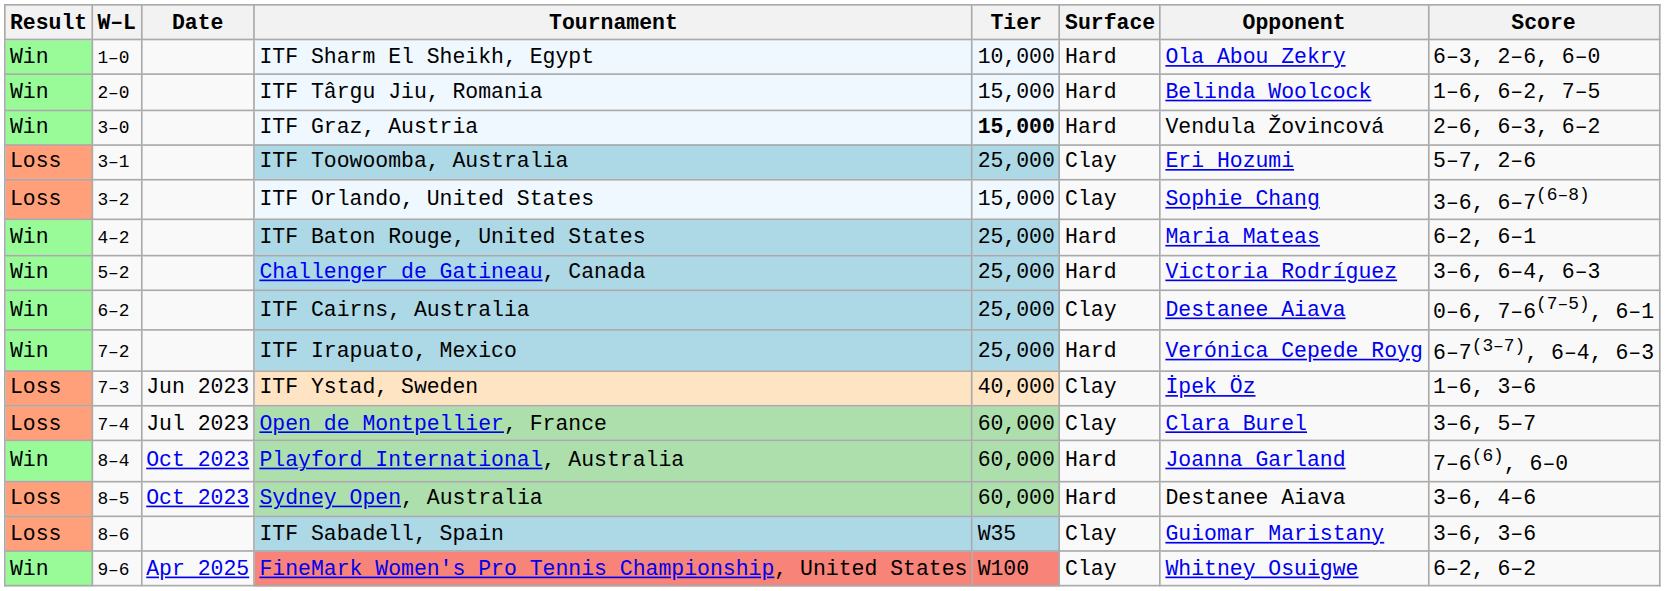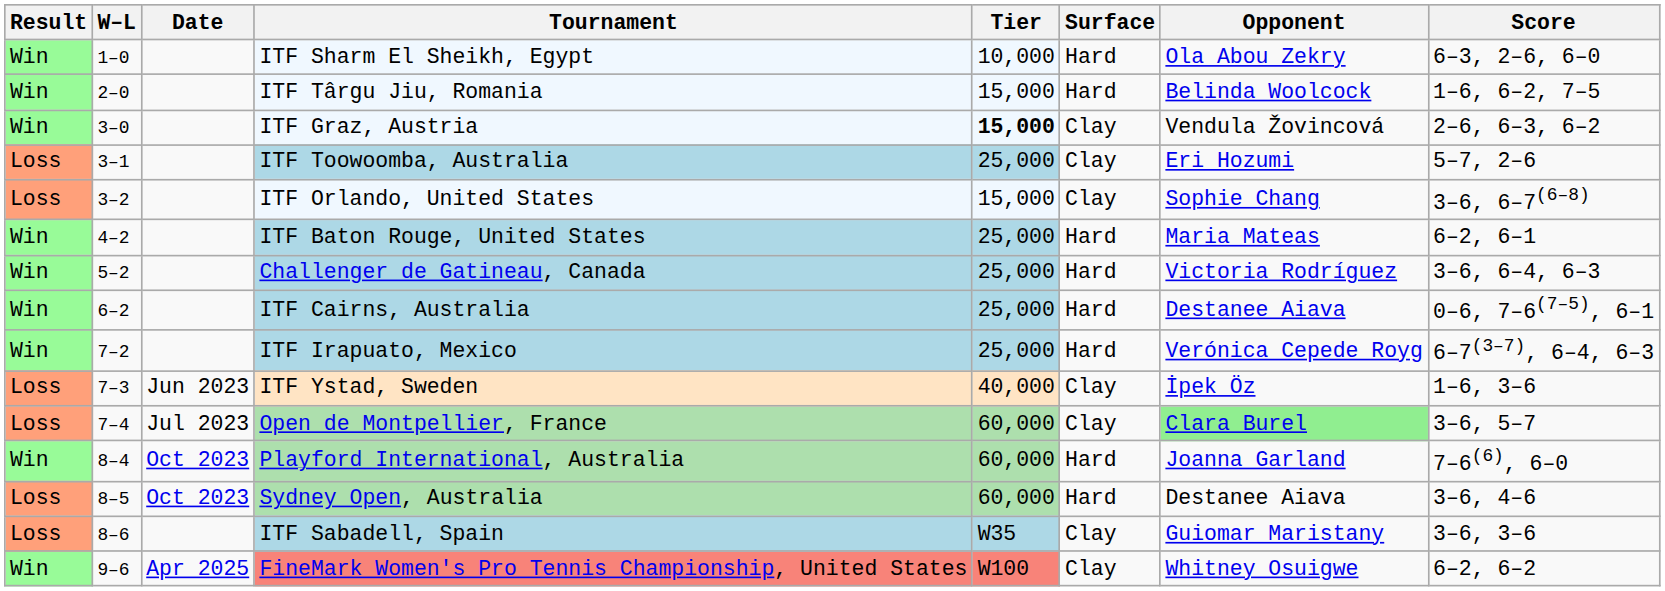ITF Graz, Austria | Surface: Hard -> Clay
ITF Cairns, Australia | Surface: Clay -> Hard
Open de Montpellier, France | Opponent: no background -> lightgreen background
